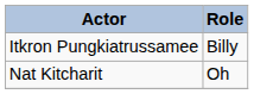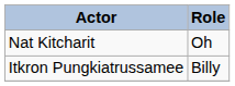rows swapped: Itkron Pungkiatrussamee <-> Nat Kitcharit
